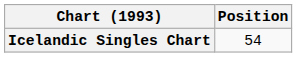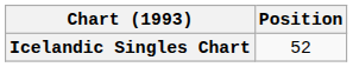Icelandic Singles Chart | Position: 54 -> 52
